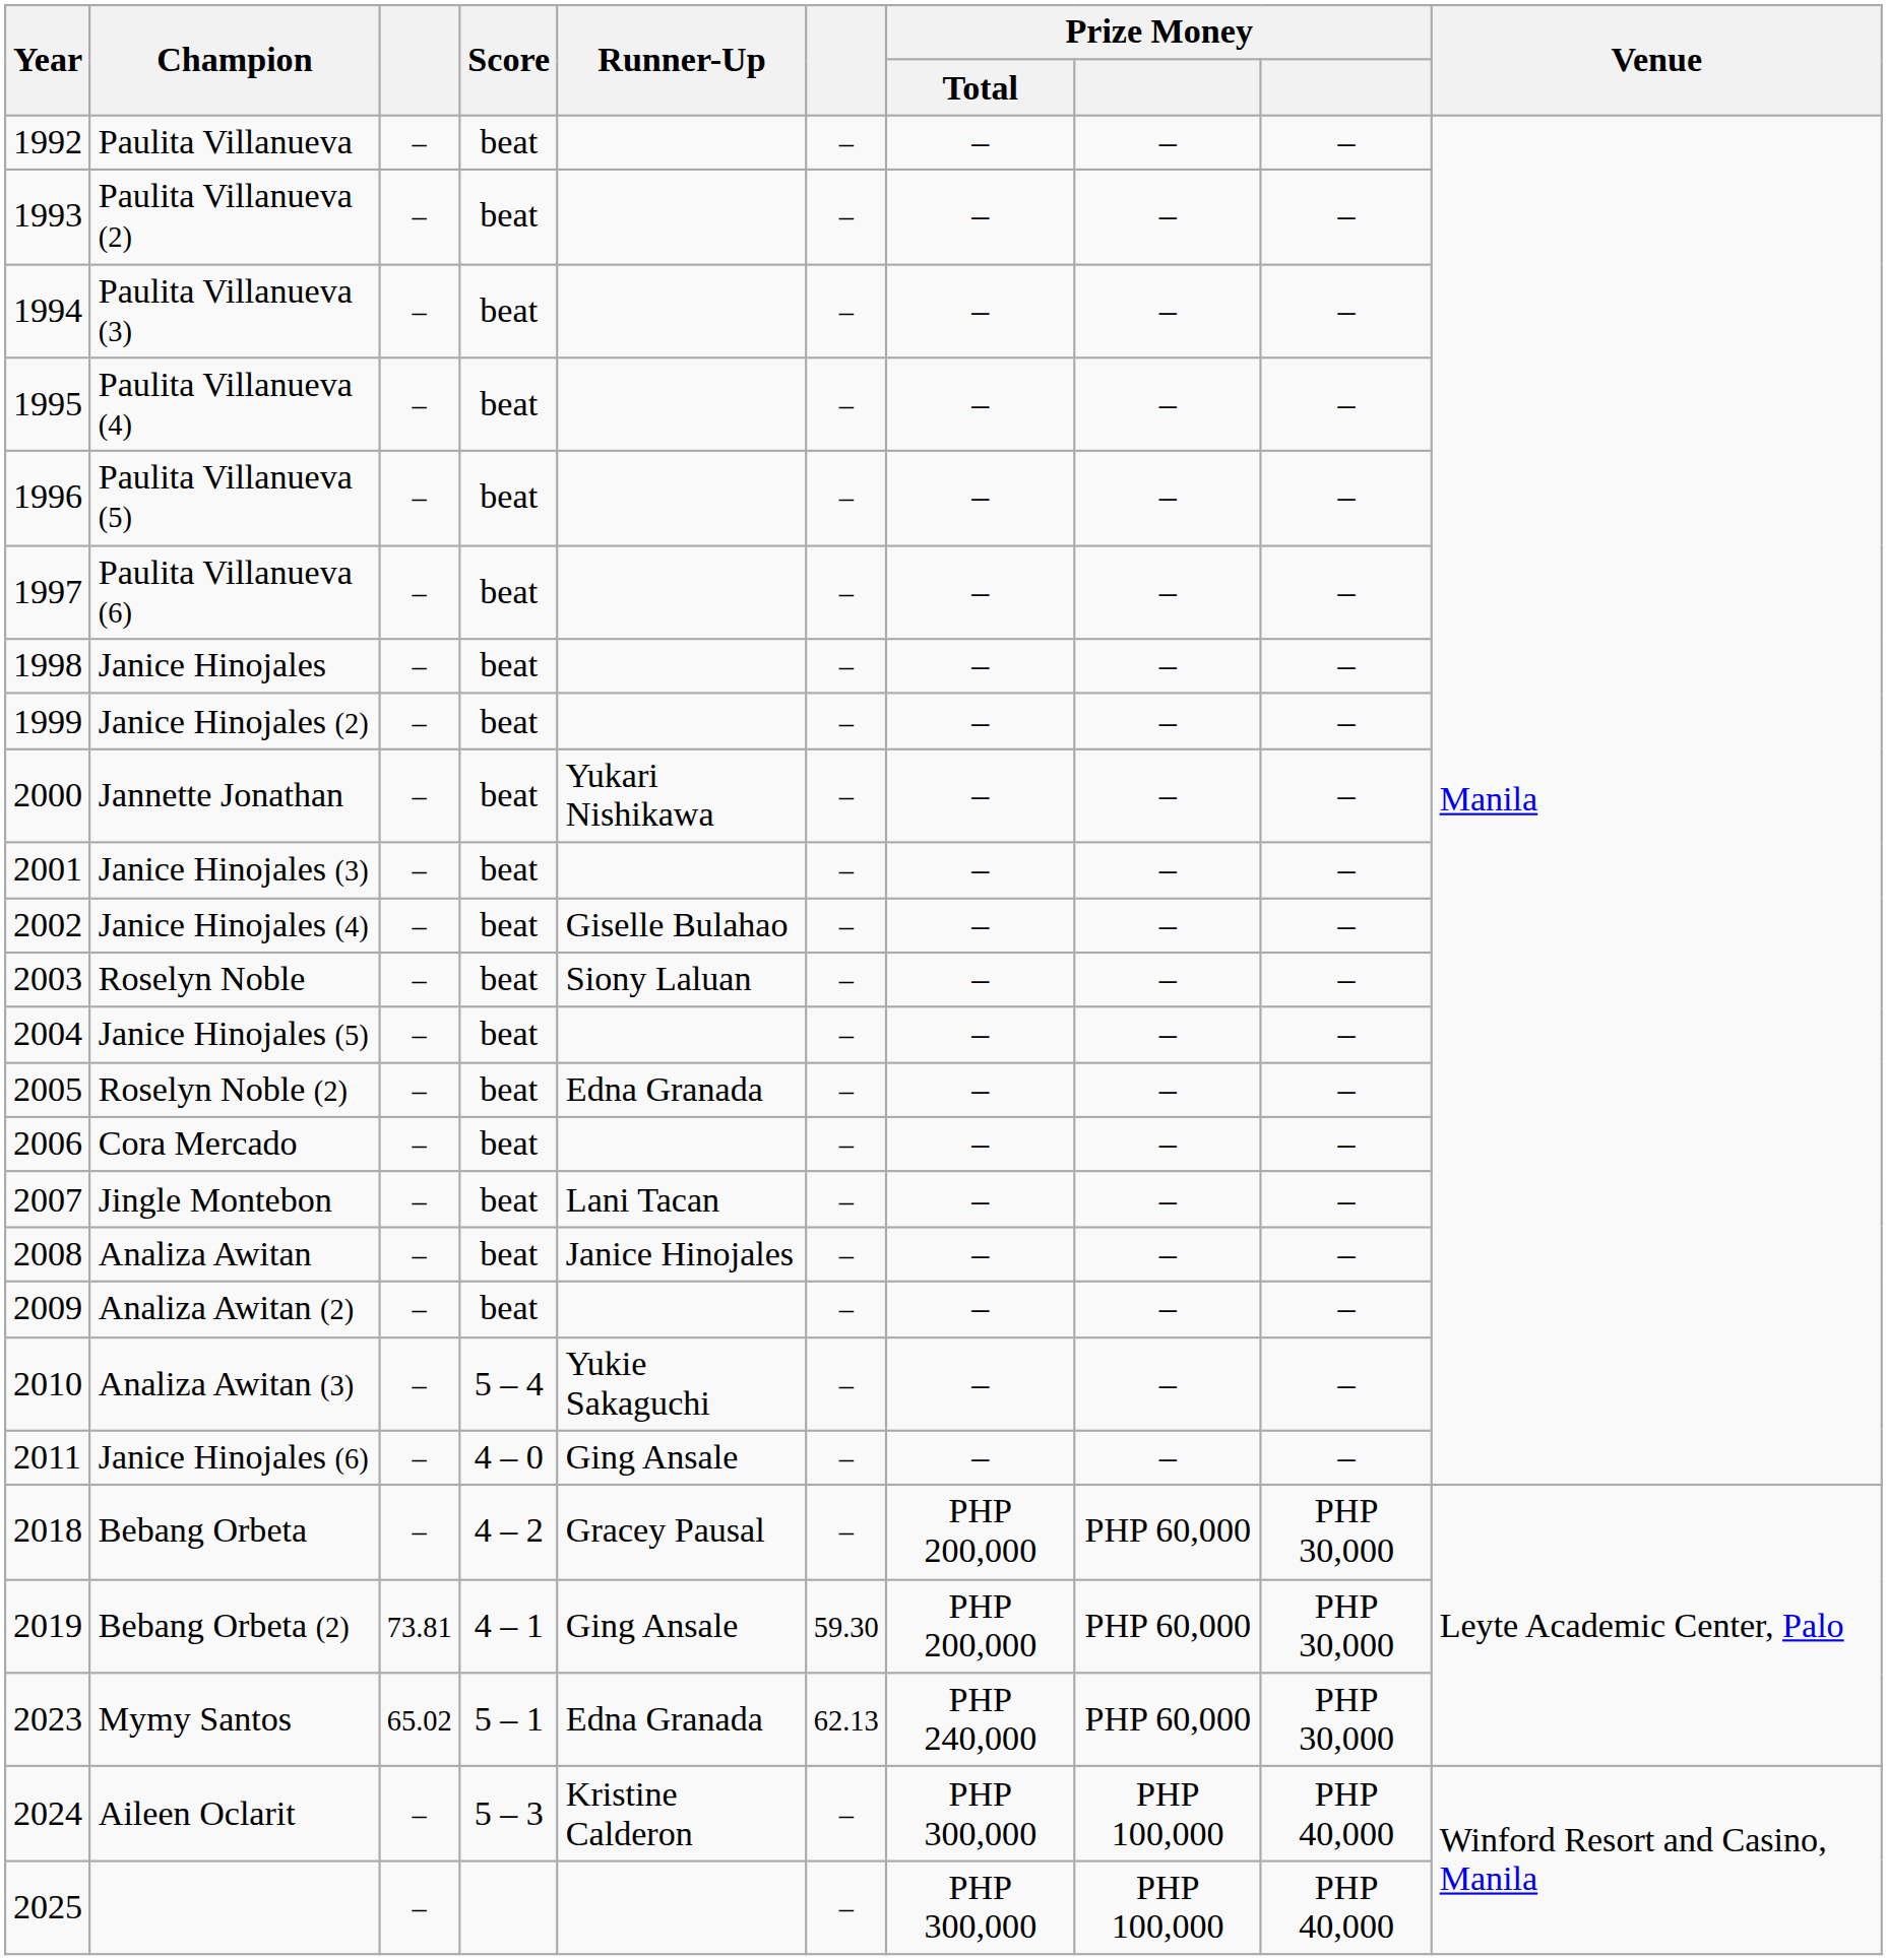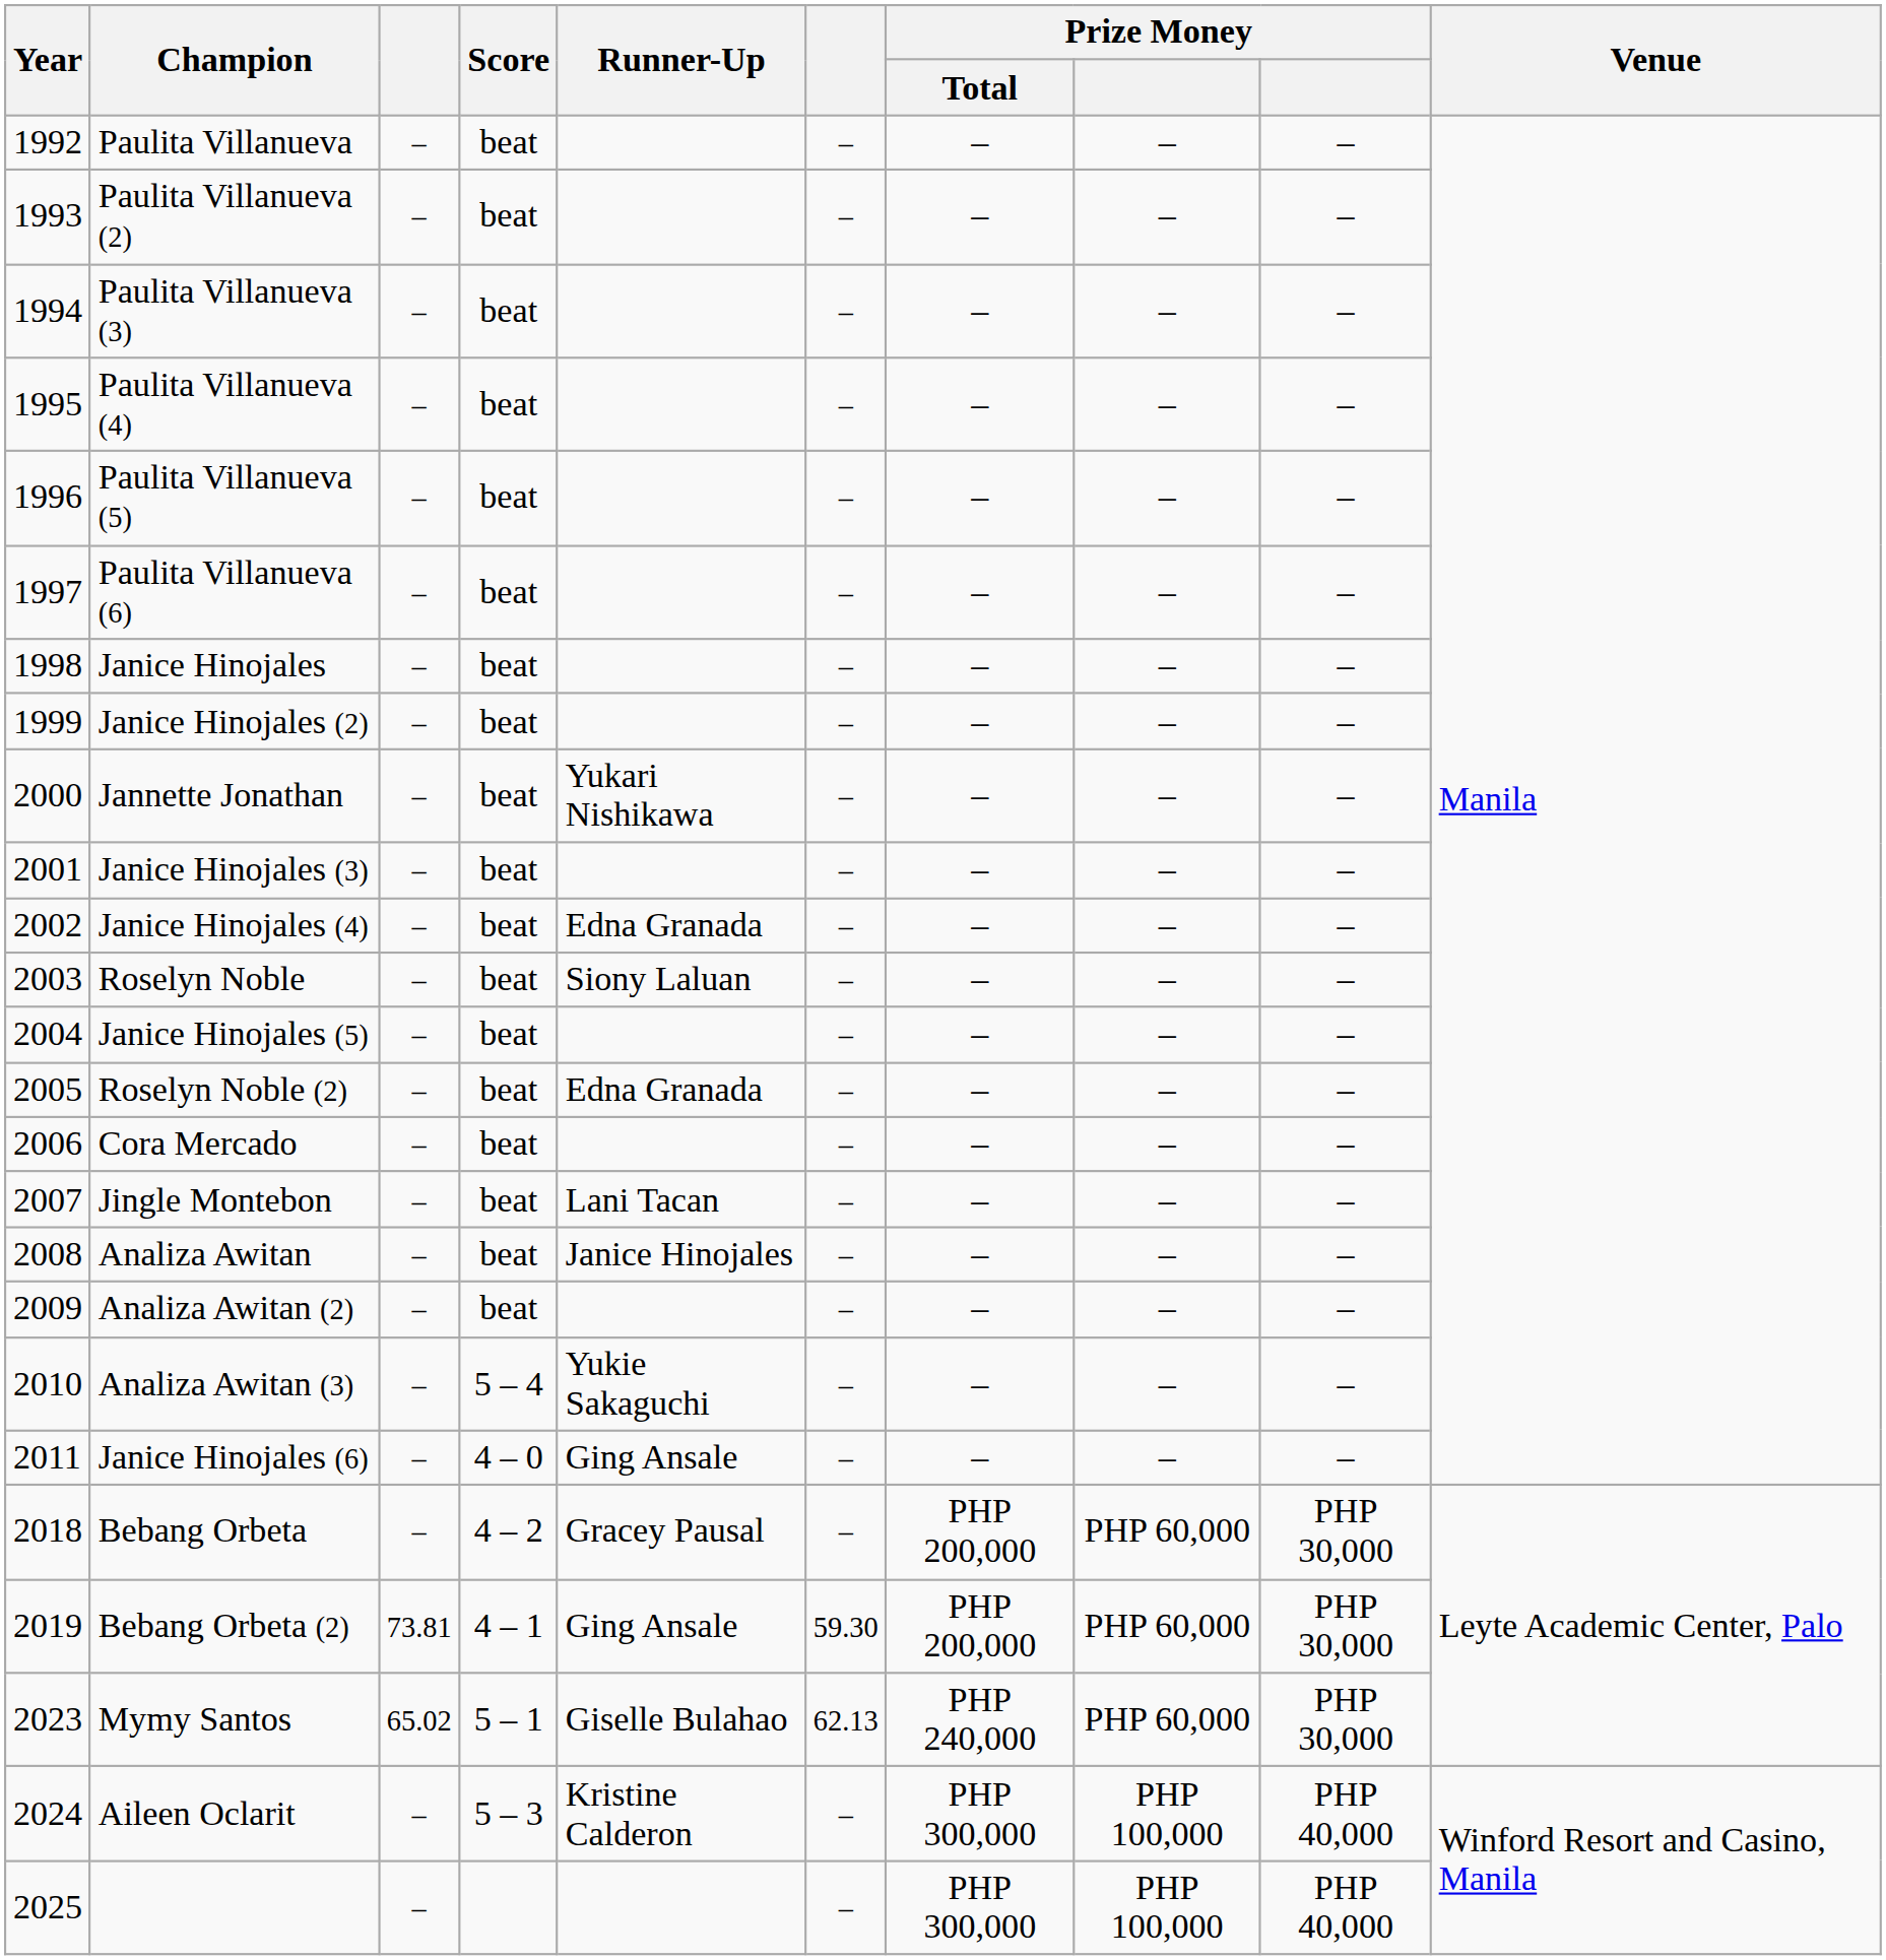Janice Hinojales (4) | Runner-Up: Giselle Bulahao -> Edna Granada
Mymy Santos | Runner-Up: Edna Granada -> Giselle Bulahao
